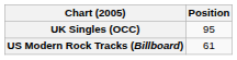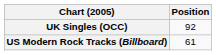UK Singles (OCC) | Position: 95 -> 92
